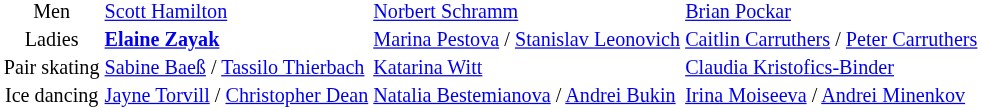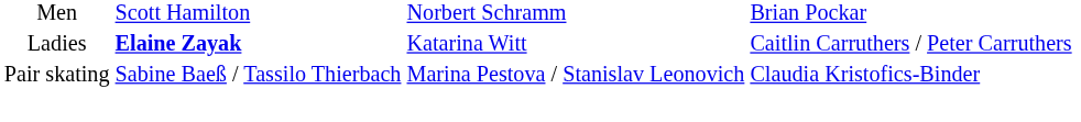Ladies | column 3: Marina Pestova / Stanislav Leonovich -> Katarina Witt
Pair skating | column 3: Katarina Witt -> Marina Pestova / Stanislav Leonovich
- row: Ice dancing | Jayne Torvill / Christopher Dean | Natalia Bestemianova / Andrei Bukin | Irina Moiseeva / Andrei Minenkov
